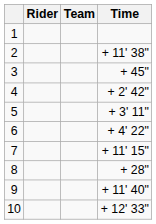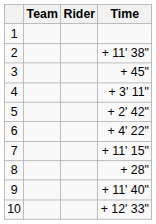columns swapped: Rider <-> Team
4 | Time: + 2' 42" -> + 3' 11"
5 | Time: + 3' 11" -> + 2' 42"
